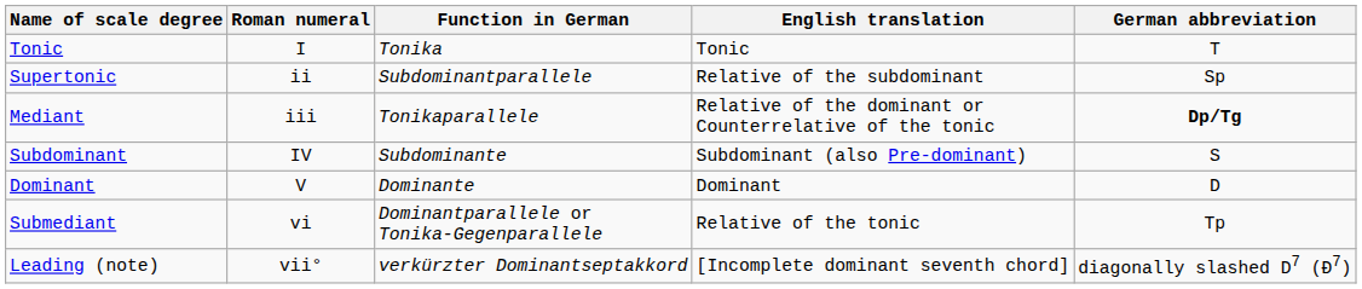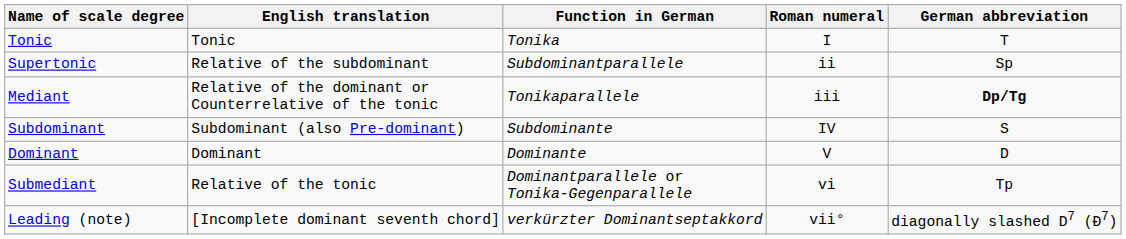columns swapped: Roman numeral <-> English translation
